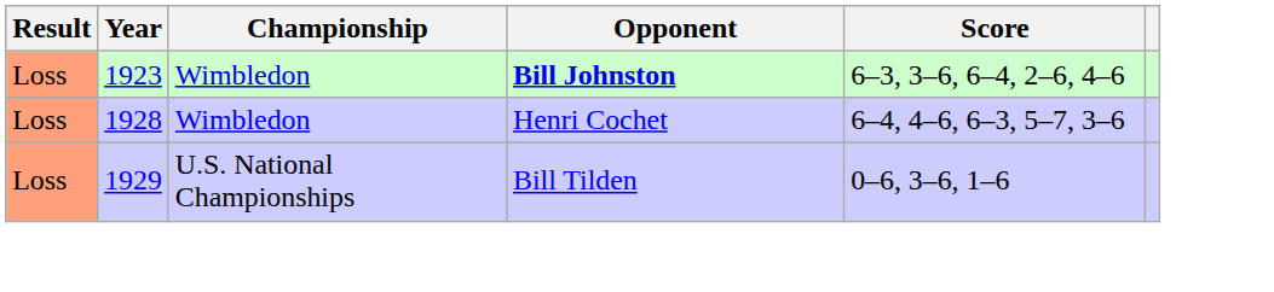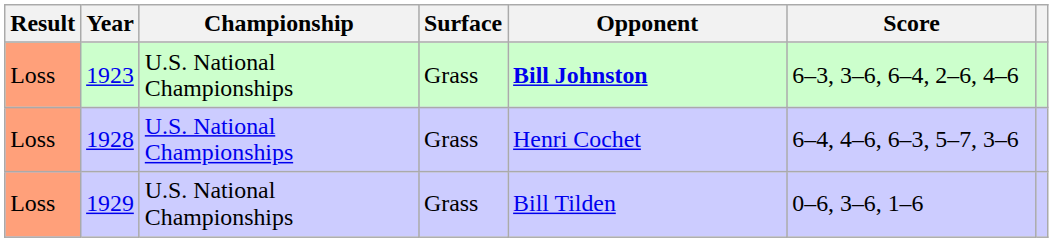+ column: Surface | Grass | Grass | Grass
1923 | Championship: Wimbledon -> U.S. National Championships
1928 | Championship: Wimbledon -> U.S. National Championships
